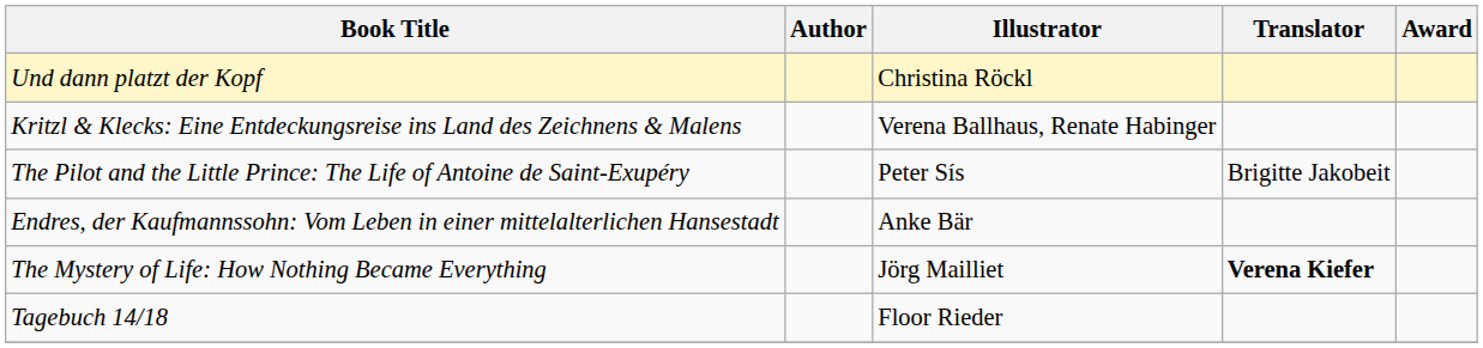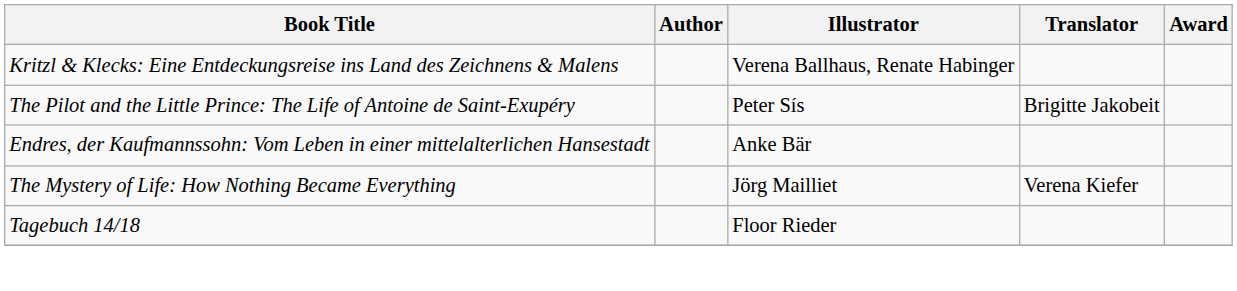- row: Und dann platzt der Kopf | Christina Röckl
The Mystery of Life: How Nothing Became Everything | Translator: bold -> normal
